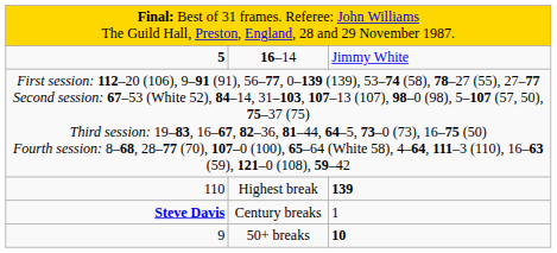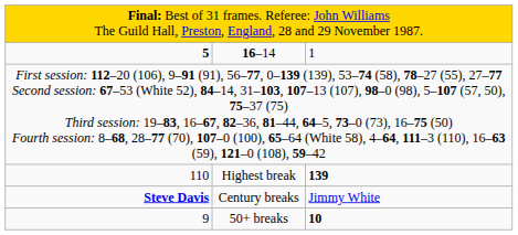16–14 | column 3: Jimmy White -> 1
Century breaks | column 3: 1 -> Jimmy White
